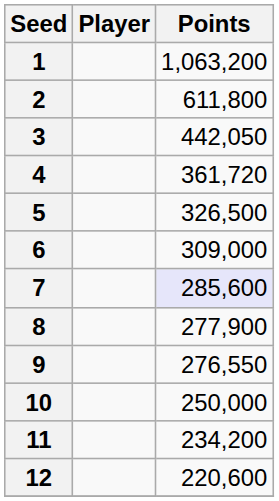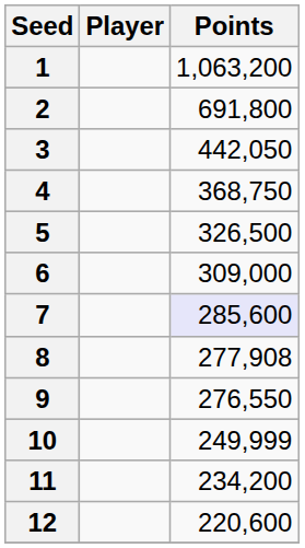2 | Points: 611,800 -> 691,800
4 | Points: 361,720 -> 368,750
8 | Points: 277,900 -> 277,908
10 | Points: 250,000 -> 249,999
